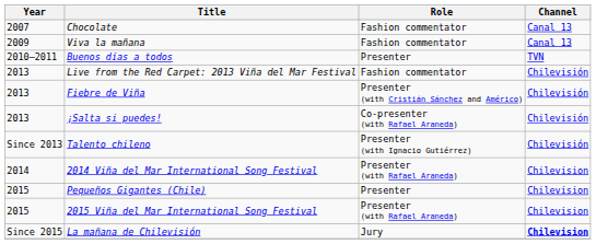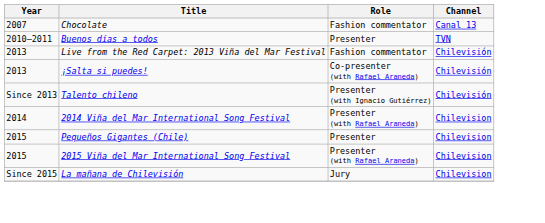- row: 2009 | Viva la mañana | Fashion commentator | Canal 13
- row: 2013 | Fiebre de Viña | Presenter (with Cristián Sánchez and Américo) | Chilevisión
La mañana de Chilevisión | Channel: bold -> normal
